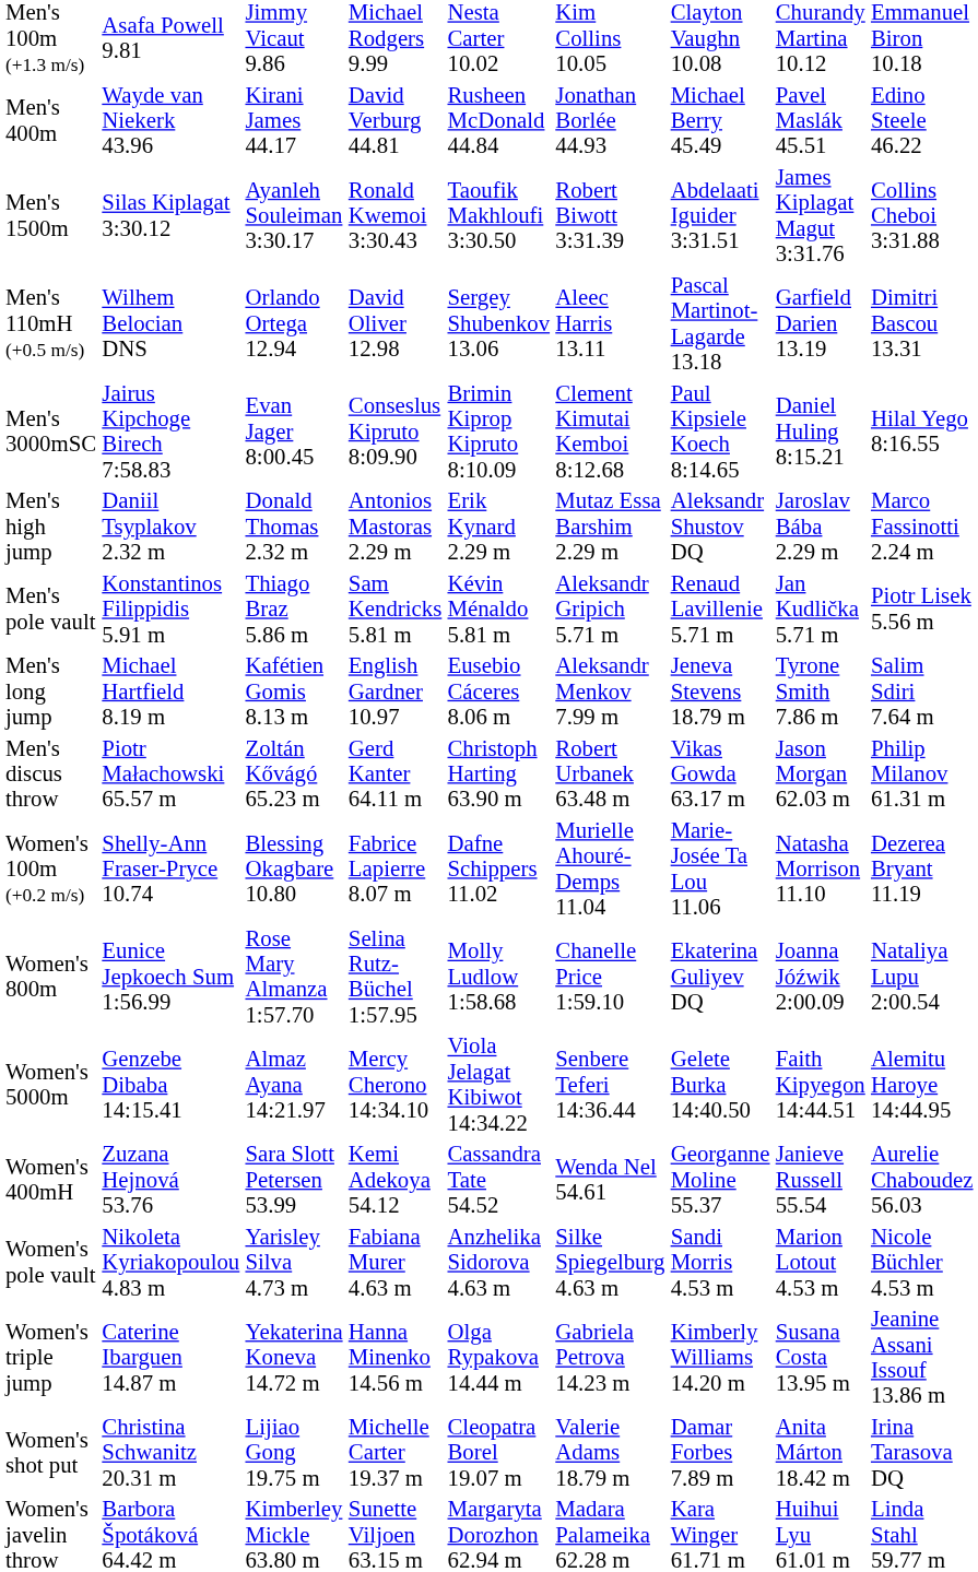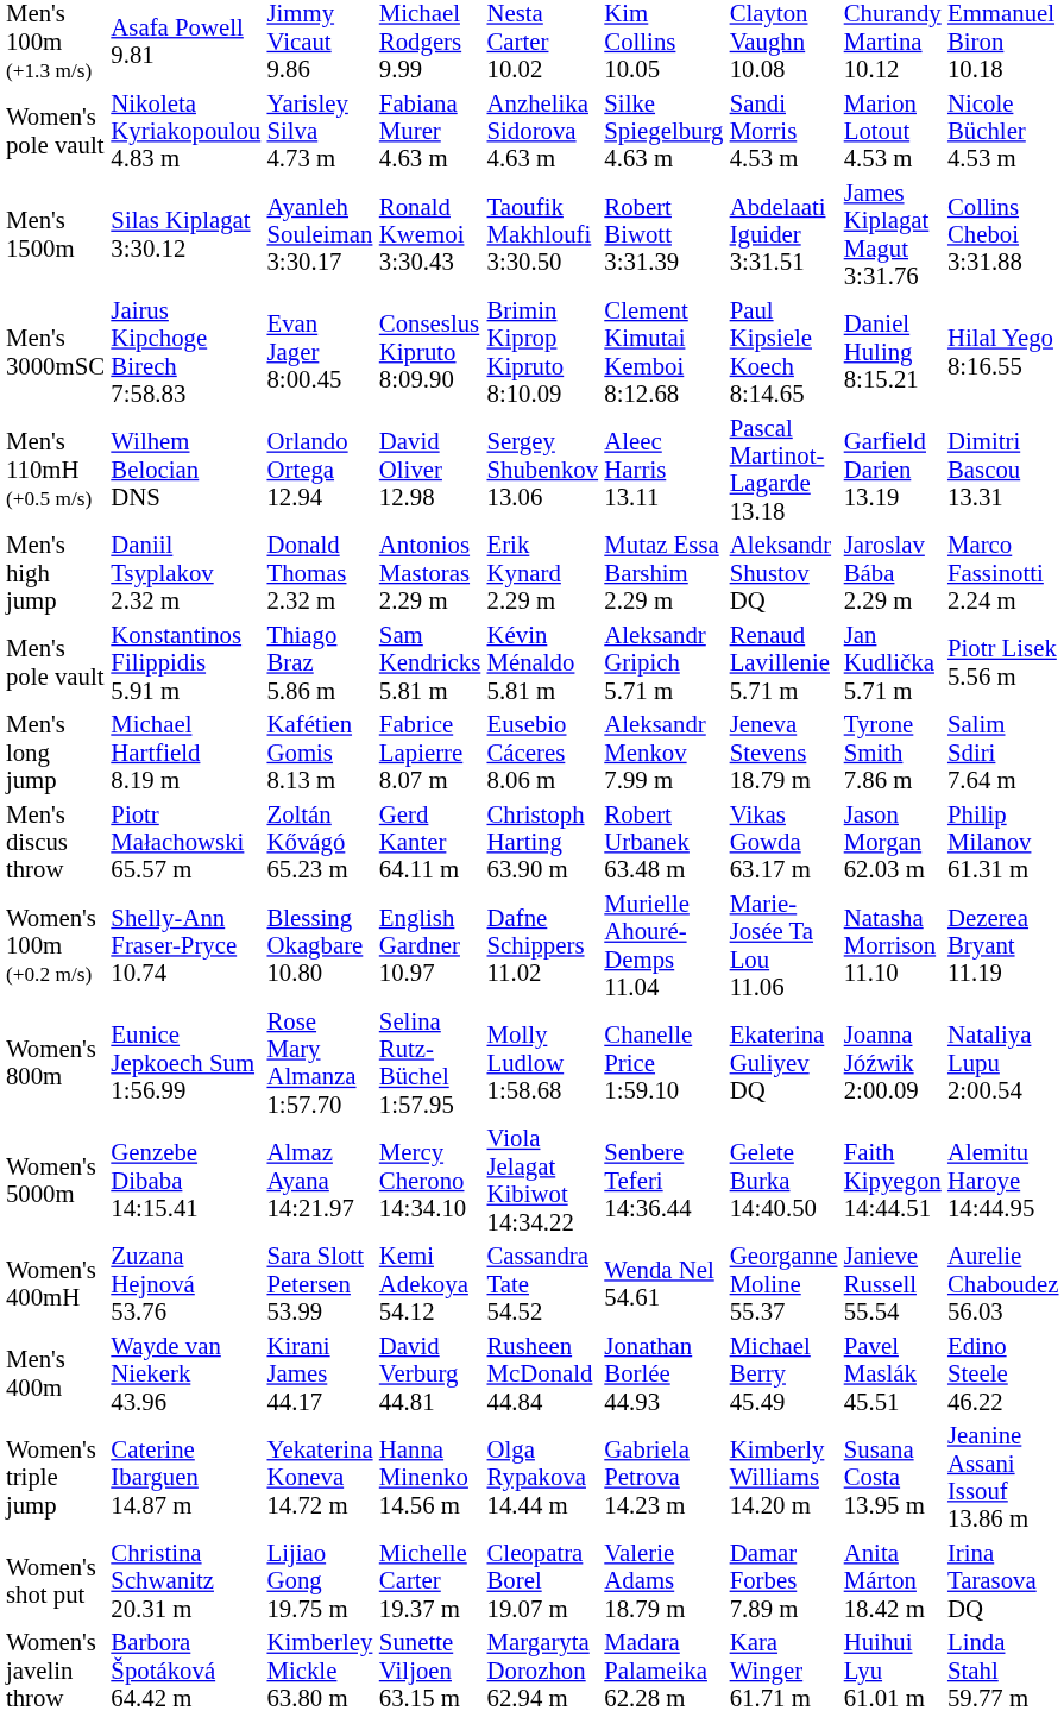rows swapped: Men's 400m <-> Women's pole vault
rows swapped: Men's 110mH (+0.5 m/s) <-> Men's 3000mSC
Men's long jump | column 4: English Gardner 10.97 -> Fabrice Lapierre 8.07 m
Women's 100m (+0.2 m/s) | column 4: Fabrice Lapierre 8.07 m -> English Gardner 10.97
